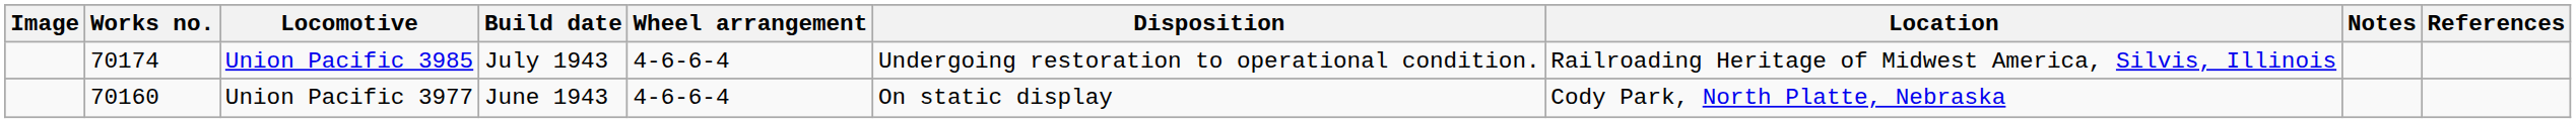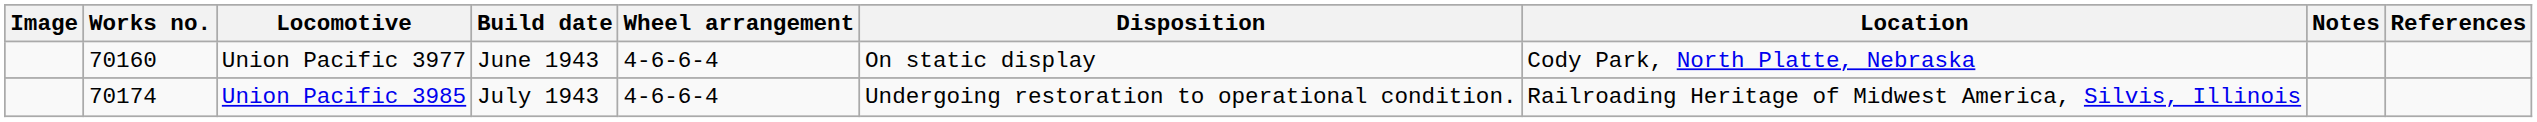rows swapped: Union Pacific 3977 <-> Union Pacific 3985
